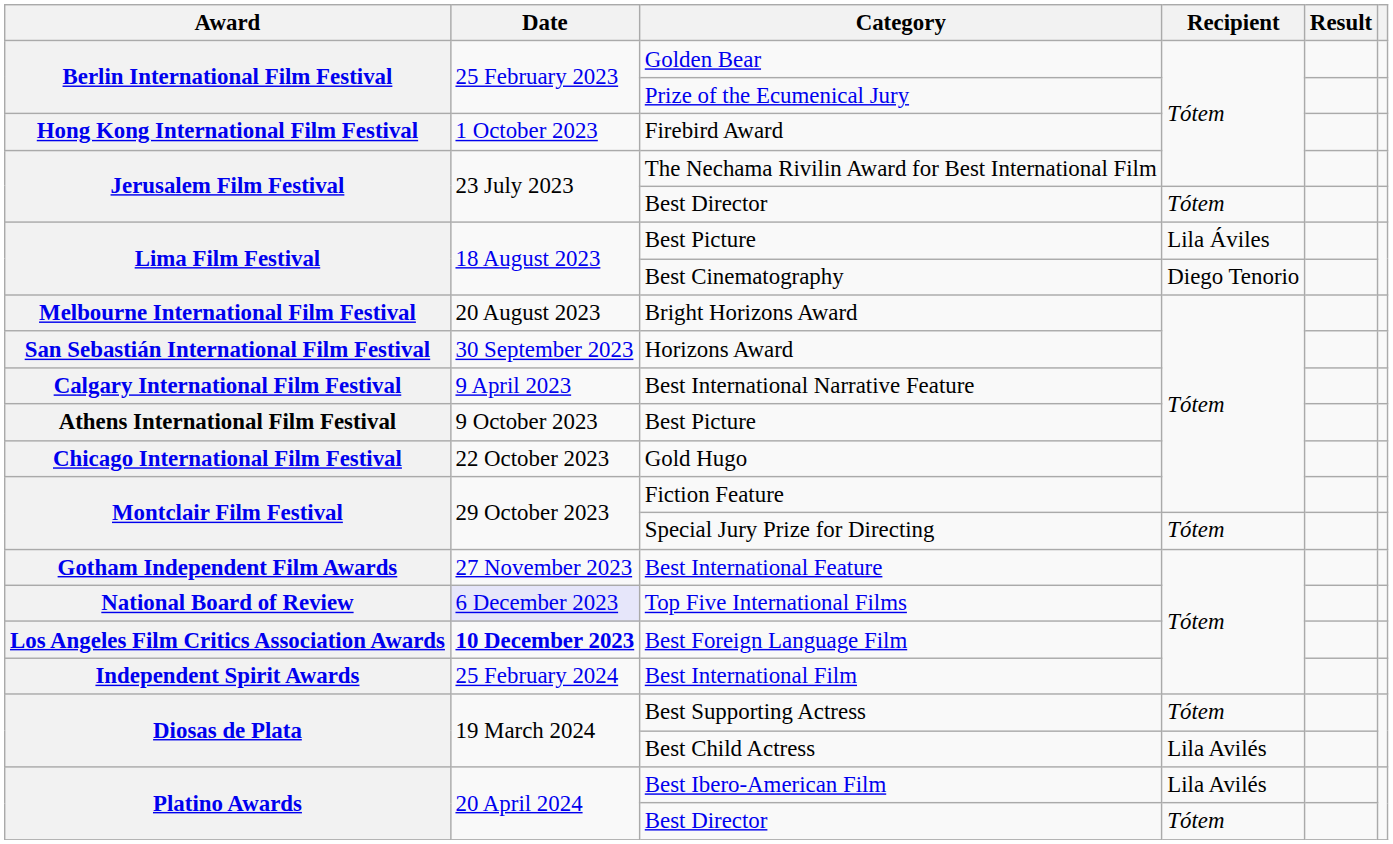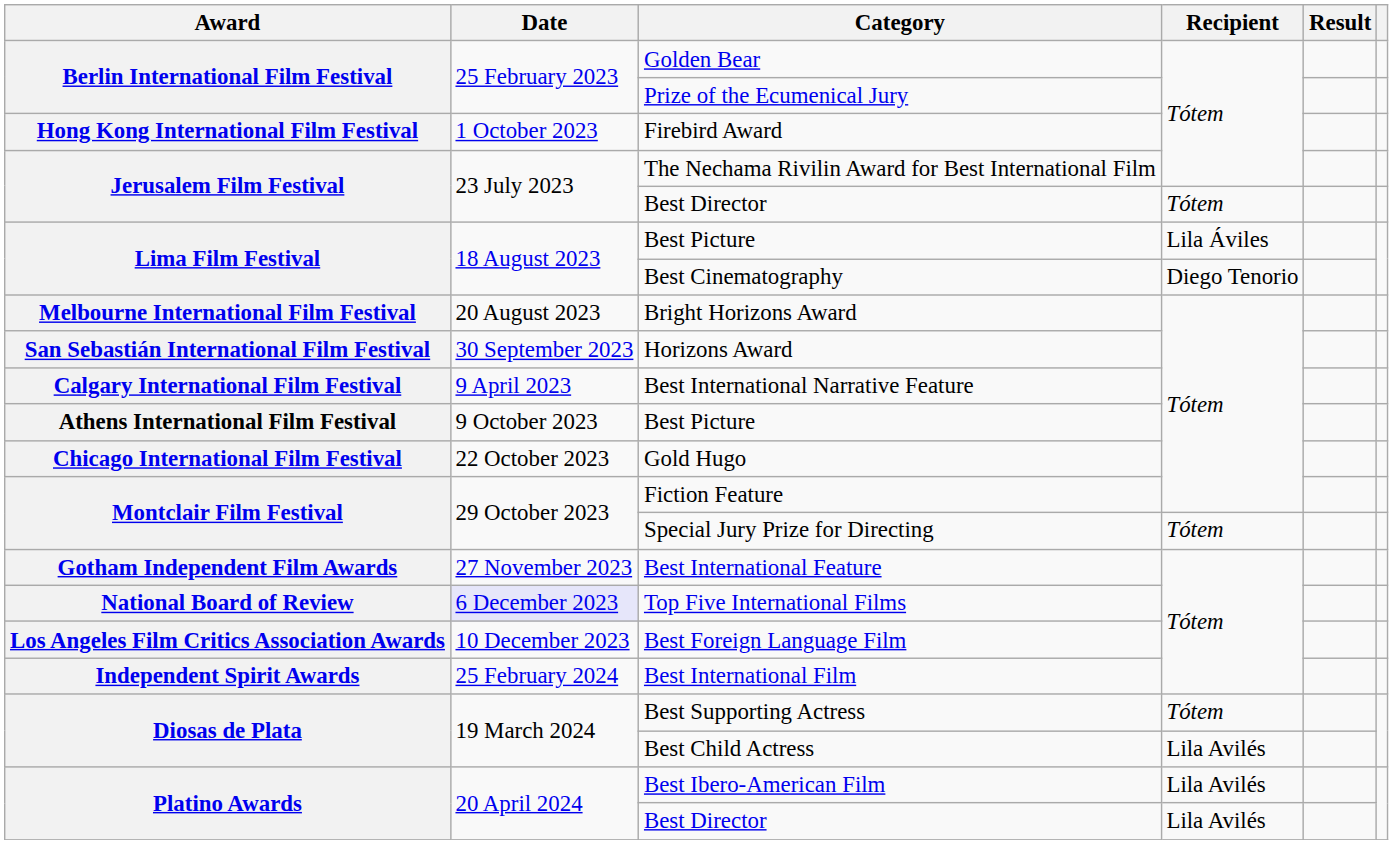Best Foreign Language Film | Date: bold -> normal
Platino Awards / Best Director | Recipient: Tótem -> Lila Avilés
